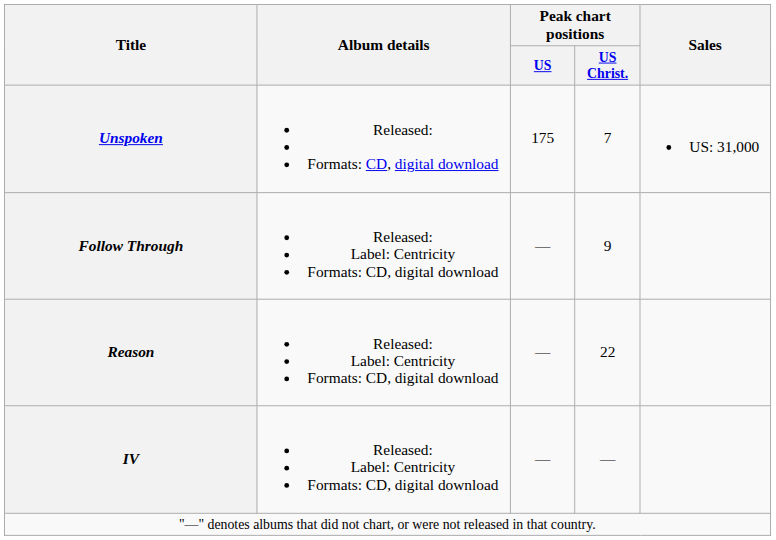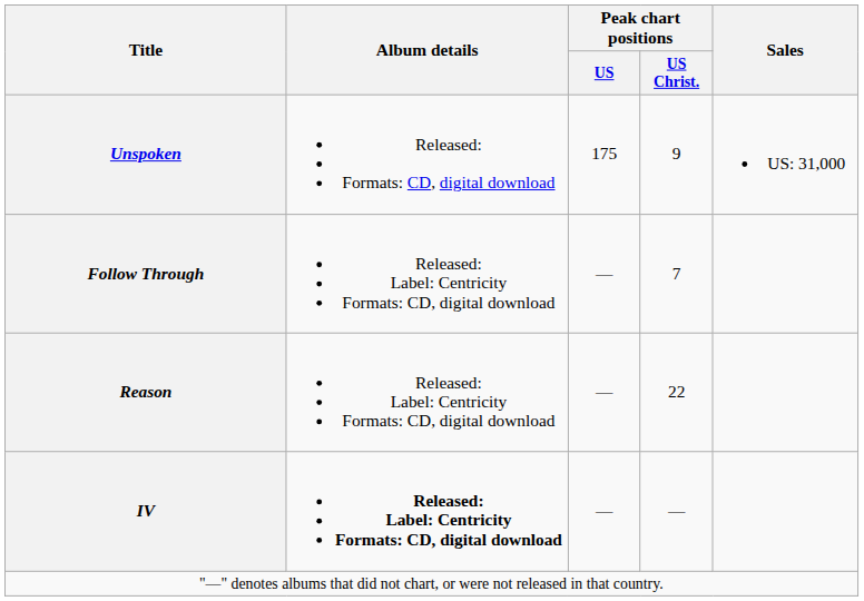Unspoken | Peak chart positions / US Christ.: 7 -> 9
Follow Through | Peak chart positions / US Christ.: 9 -> 7
IV | Album details: normal -> bold
